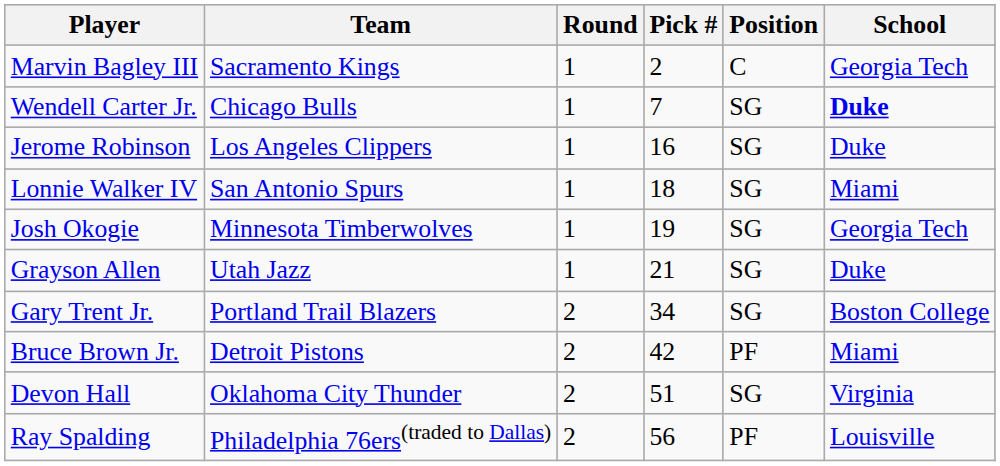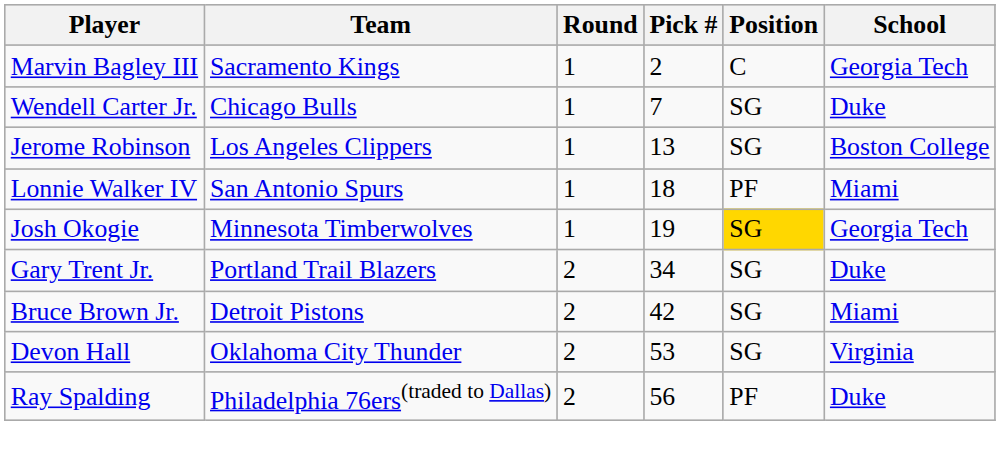Wendell Carter Jr. | School: bold -> normal
Jerome Robinson | Pick #: 16 -> 13
Jerome Robinson | School: Duke -> Boston College
Lonnie Walker IV | Position: SG -> PF
Josh Okogie | Position: no background -> gold background
- row: Grayson Allen | Utah Jazz | 1 | 21 | SG | Duke
Gary Trent Jr. | School: Boston College -> Duke
Bruce Brown Jr. | Position: PF -> SG
Devon Hall | Pick #: 51 -> 53
Ray Spalding | School: Louisville -> Duke
